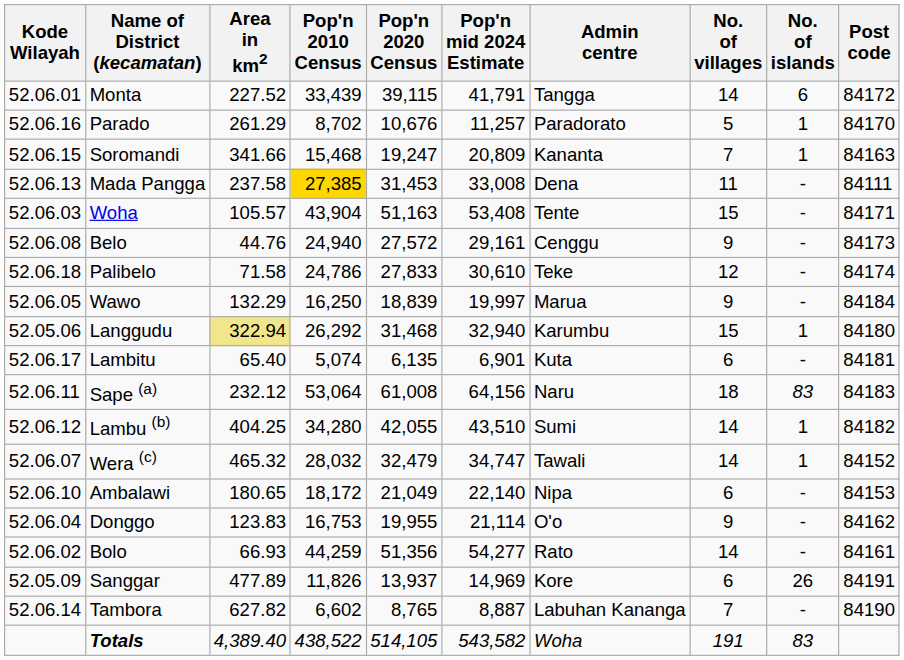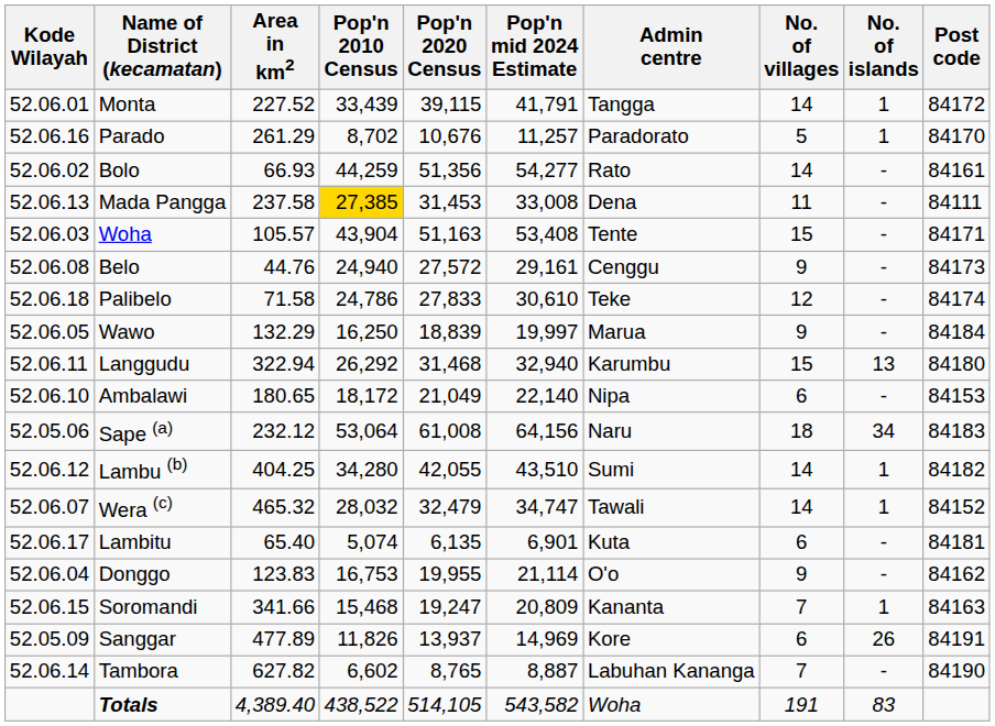Monta | No. of islands: 6 -> 1
rows swapped: Bolo <-> Soromandi
Langgudu | Kode Wilayah: 52.05.06 -> 52.06.11
Langgudu | Area in km2: khaki background -> no background
Langgudu | No. of islands: 1 -> 13
rows swapped: Lambitu <-> Ambalawi
Sape (a) | Kode Wilayah: 52.06.11 -> 52.05.06
Sape (a) | No. of islands: 83 -> 34
